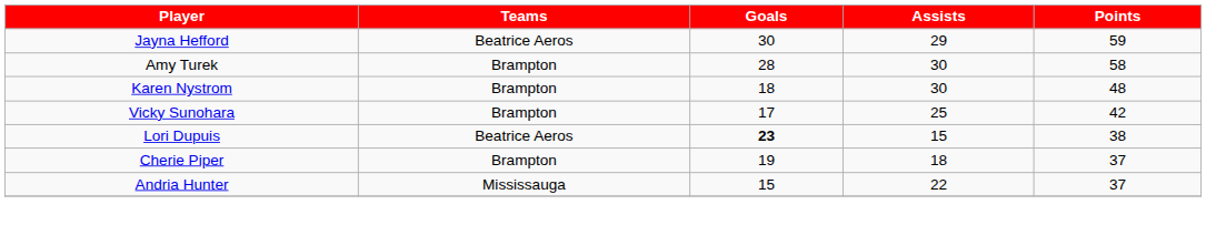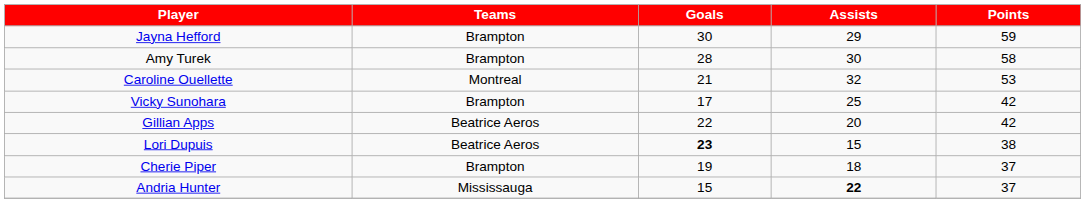Jayna Hefford | Teams: Beatrice Aeros -> Brampton
+ row: Caroline Ouellette | Montreal | 21 | 32 | 53
- row: Karen Nystrom | Brampton | 18 | 30 | 48
+ row: Gillian Apps | Beatrice Aeros | 22 | 20 | 42
Andria Hunter | Assists: normal -> bold
